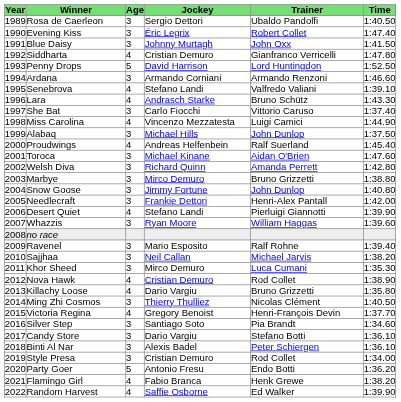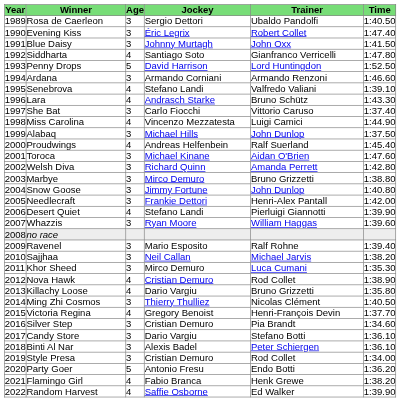Siddharta | Jockey: Cristian Demuro -> Santiago Soto
Silver Step | Jockey: Santiago Soto -> Cristian Demuro
